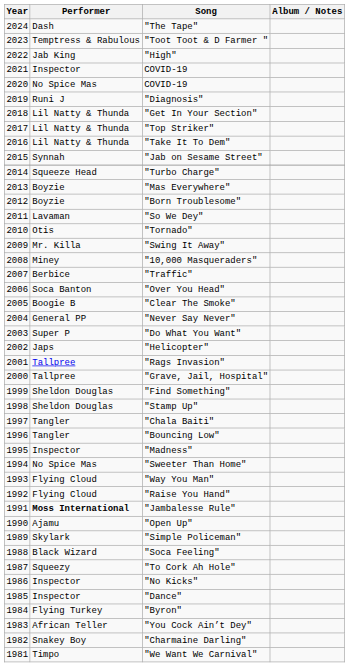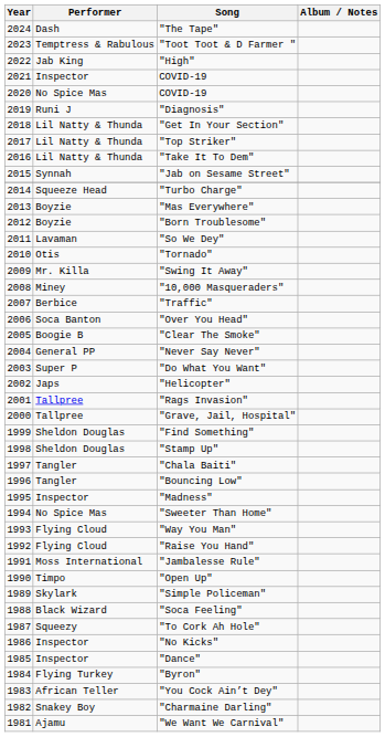"Jambalesse Rule" | Performer: bold -> normal
"Open Up" | Performer: Ajamu -> Timpo
"We Want We Carnival" | Performer: Timpo -> Ajamu
